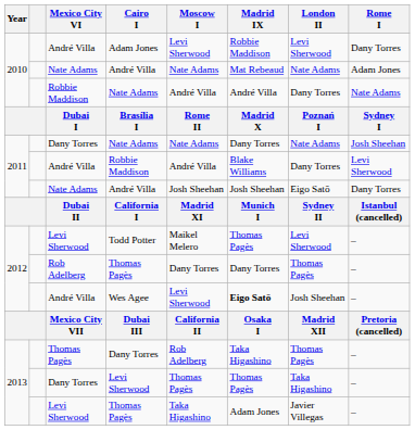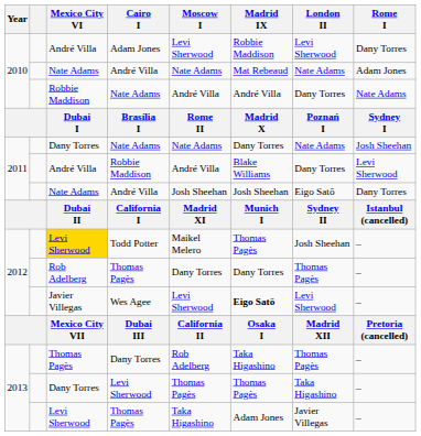Todd Potter | Mexico City VI: no background -> gold background
Todd Potter | London II: Levi Sherwood -> Josh Sheehan
Wes Agee | Mexico City VI: André Villa -> Javier Villegas
Wes Agee | London II: Josh Sheehan -> Levi Sherwood
